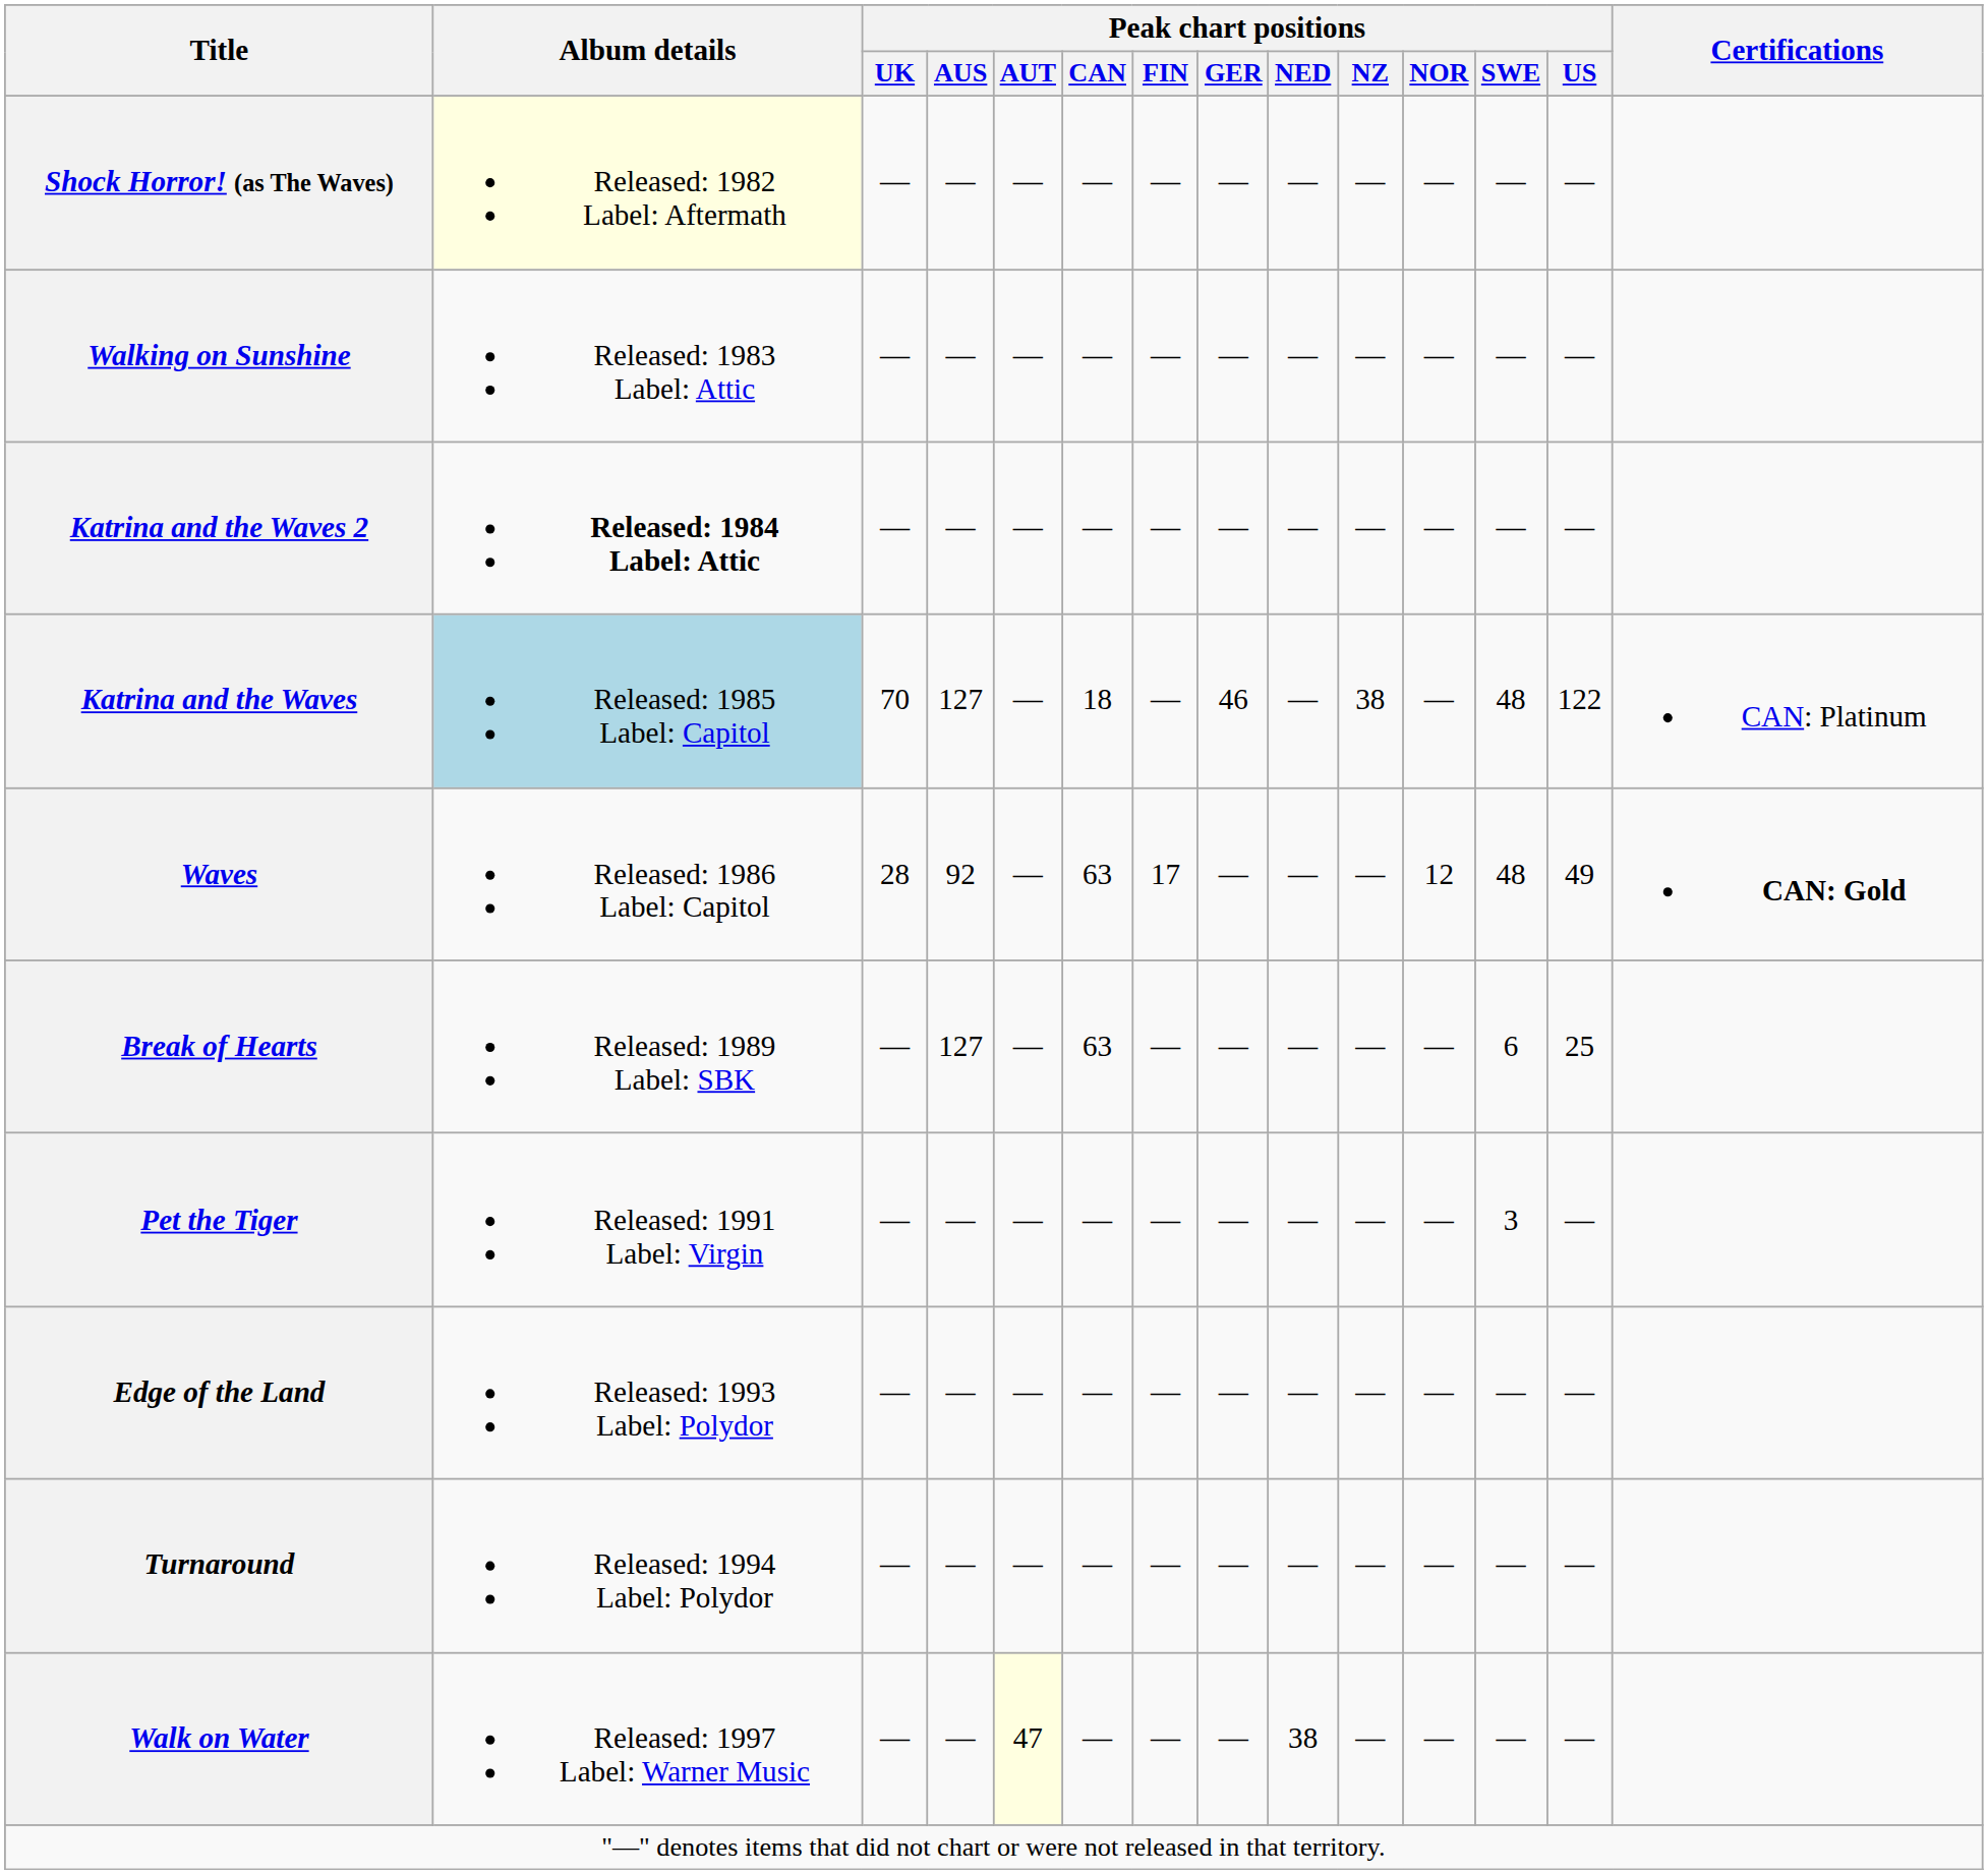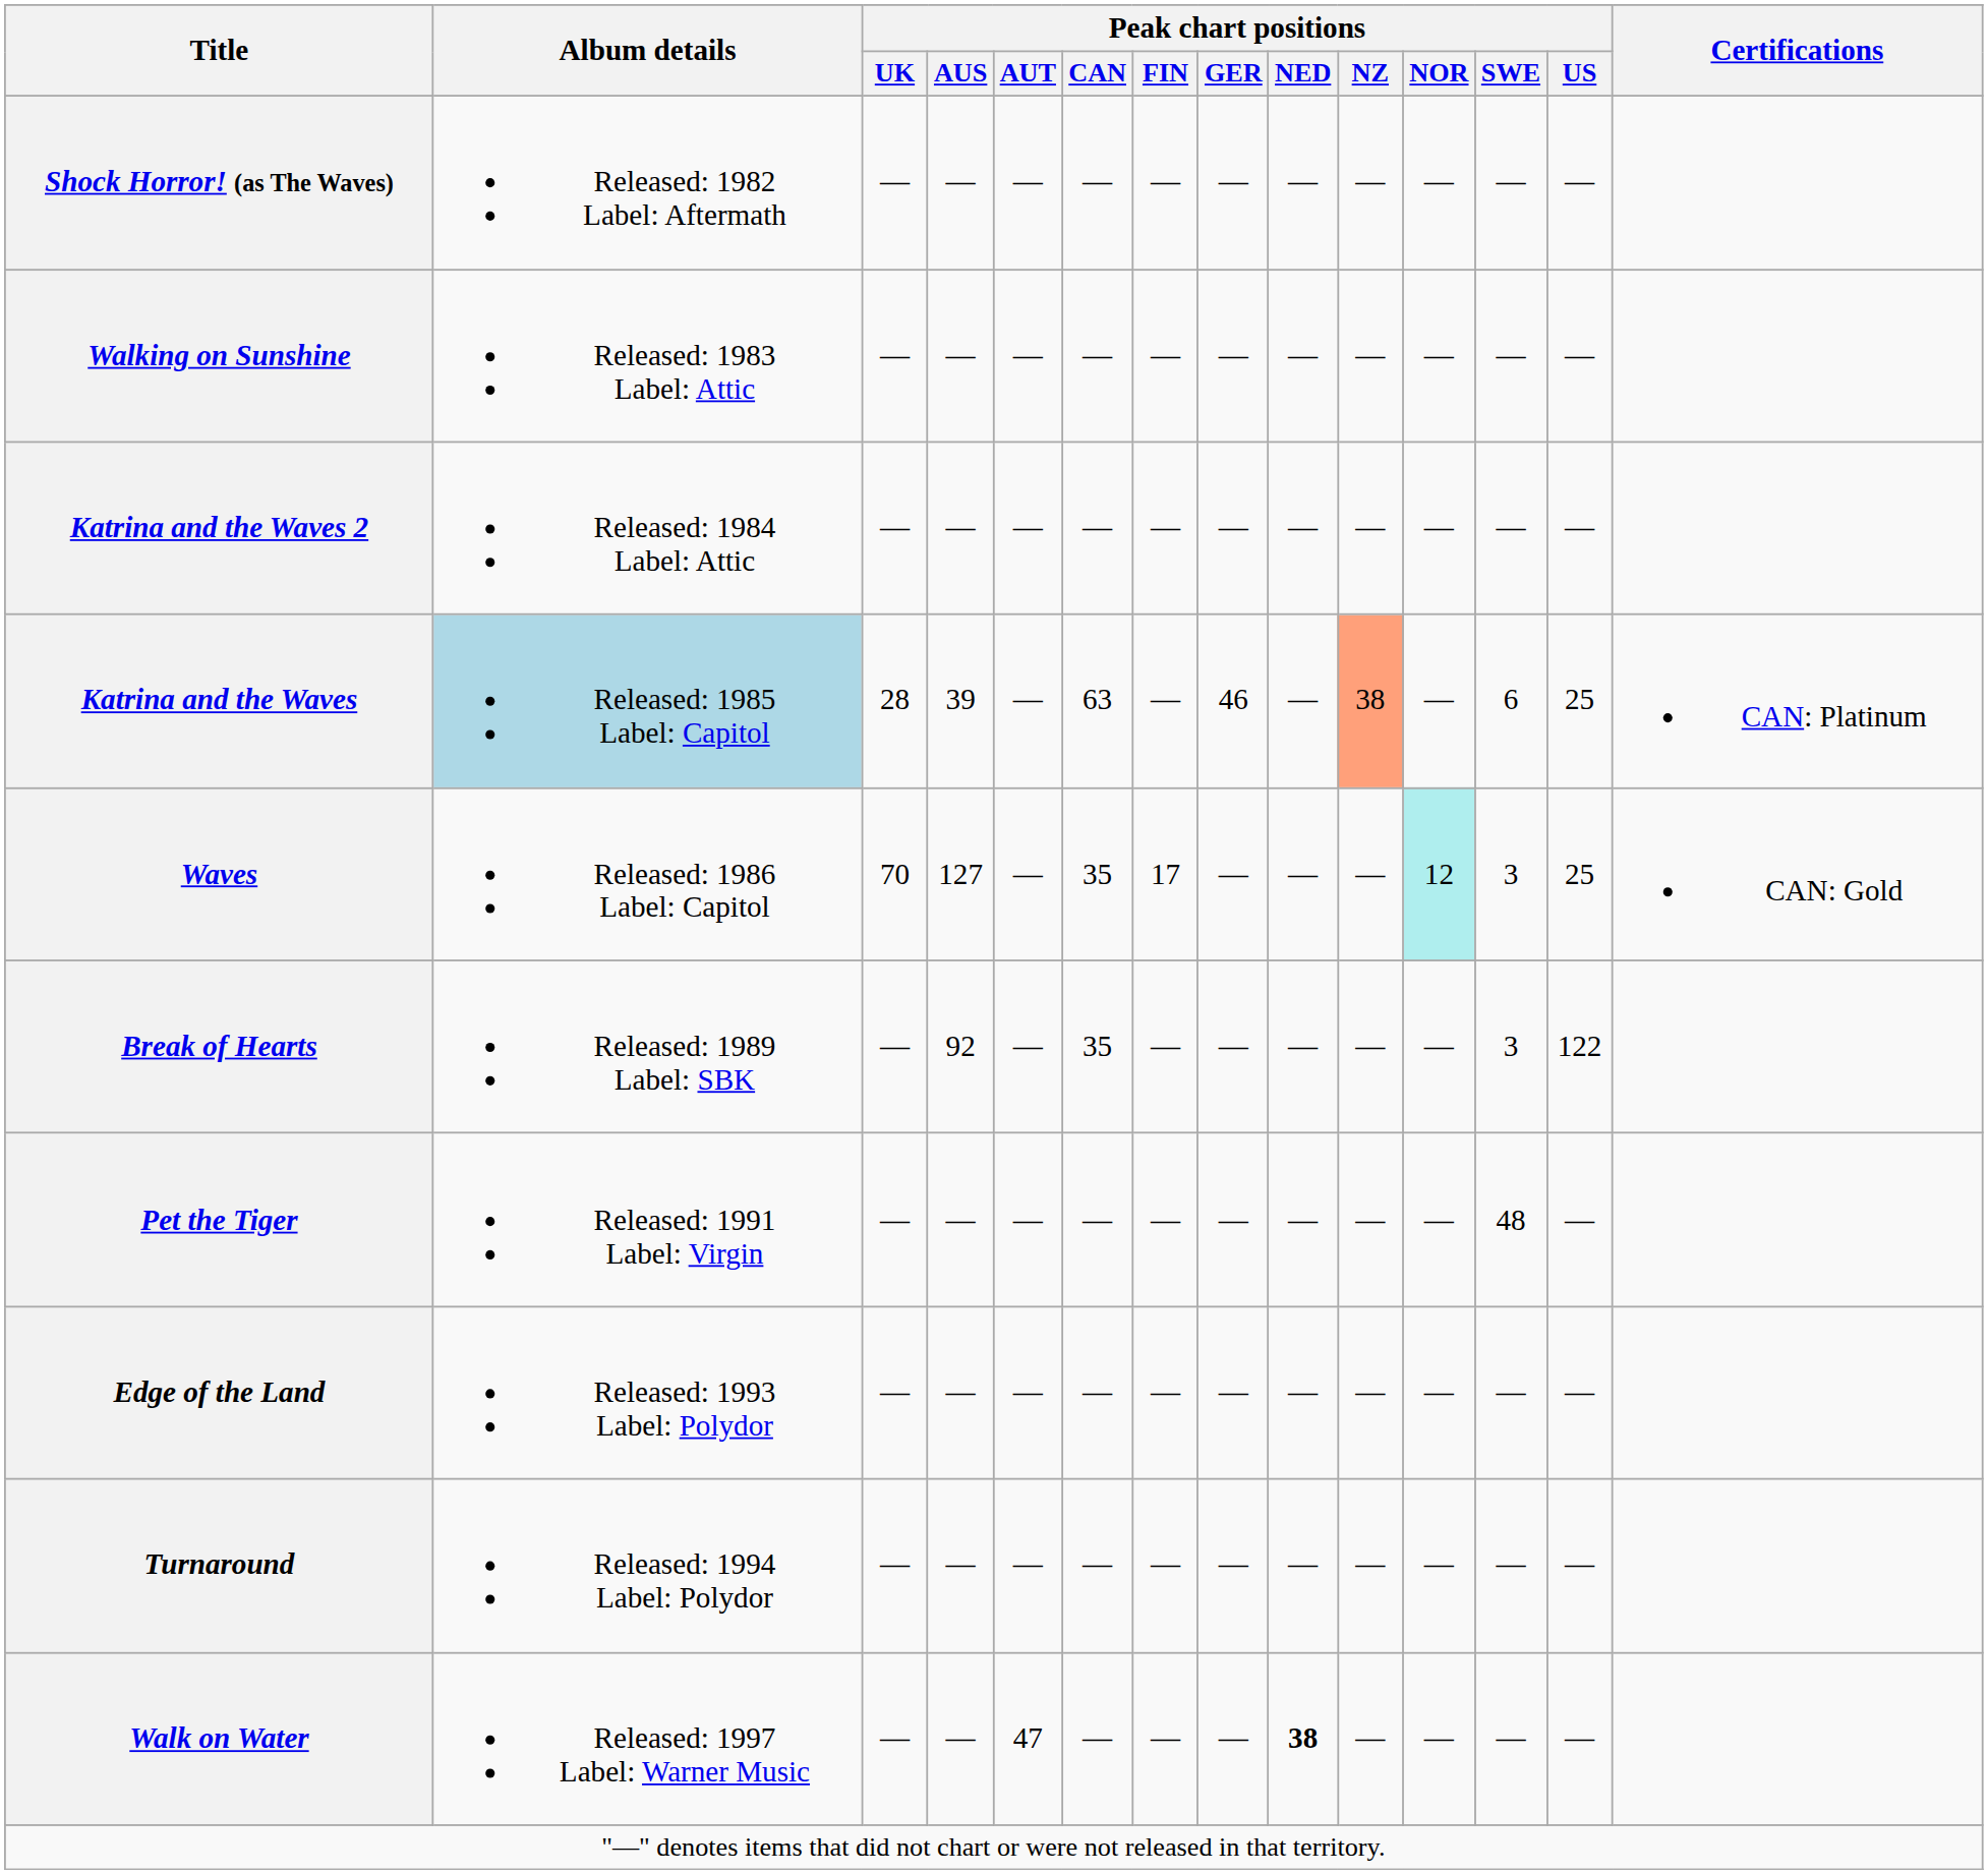Shock Horror! (as The Waves) | Album details: lightyellow background -> no background
Katrina and the Waves 2 | Album details: bold -> normal
Katrina and the Waves | Peak chart positions / UK: 70 -> 28
Katrina and the Waves | Peak chart positions / AUS: 127 -> 39
Katrina and the Waves | Peak chart positions / CAN: 18 -> 63
Katrina and the Waves | Peak chart positions / NZ: no background -> lightsalmon background
Katrina and the Waves | Peak chart positions / SWE: 48 -> 6
Katrina and the Waves | Peak chart positions / US: 122 -> 25
Waves | Peak chart positions / UK: 28 -> 70
Waves | Peak chart positions / AUS: 92 -> 127
Waves | Peak chart positions / CAN: 63 -> 35
Waves | Peak chart positions / NOR: no background -> paleturquoise background
Waves | Peak chart positions / SWE: 48 -> 3
Waves | Peak chart positions / US: 49 -> 25
Waves | Certifications: bold -> normal
Break of Hearts | Peak chart positions / AUS: 127 -> 92
Break of Hearts | Peak chart positions / CAN: 63 -> 35
Break of Hearts | Peak chart positions / SWE: 6 -> 3
Break of Hearts | Peak chart positions / US: 25 -> 122
Pet the Tiger | Peak chart positions / SWE: 3 -> 48
Walk on Water | Peak chart positions / AUT: lightyellow background -> no background
Walk on Water | Peak chart positions / NED: normal -> bold
